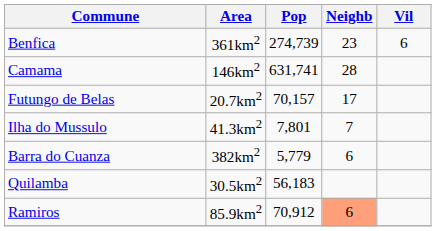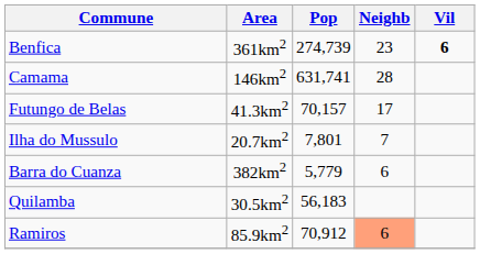Benfica | Vil: normal -> bold
Futungo de Belas | Area: 20.7km2 -> 41.3km2
Ilha do Mussulo | Area: 41.3km2 -> 20.7km2
